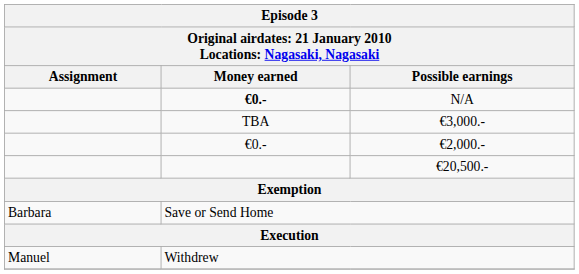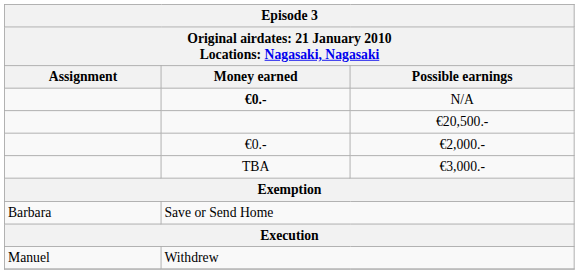rows swapped: €3,000.- <-> €20,500.-
